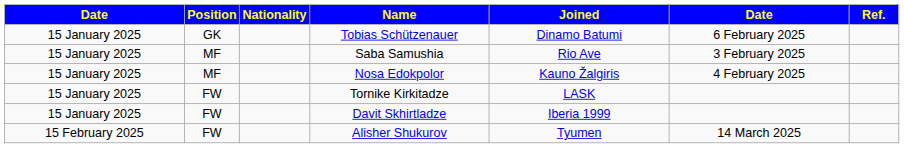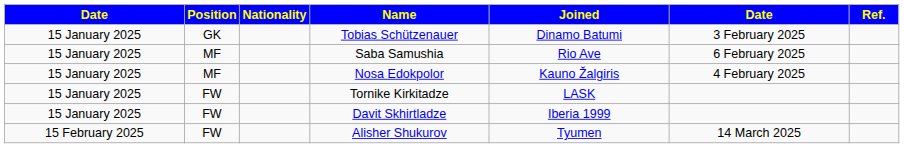Tobias Schützenauer | column 6: 6 February 2025 -> 3 February 2025
Saba Samushia | column 6: 3 February 2025 -> 6 February 2025
